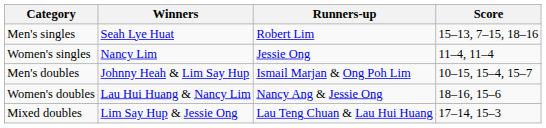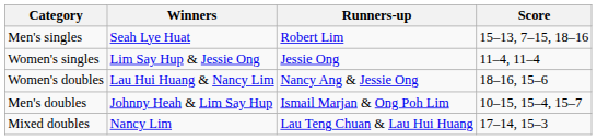Women's singles | Winners: Nancy Lim -> Lim Say Hup & Jessie Ong
rows swapped: Men's doubles <-> Women's doubles
Mixed doubles | Winners: Lim Say Hup & Jessie Ong -> Nancy Lim
